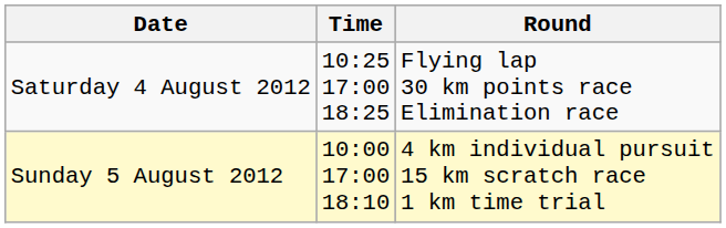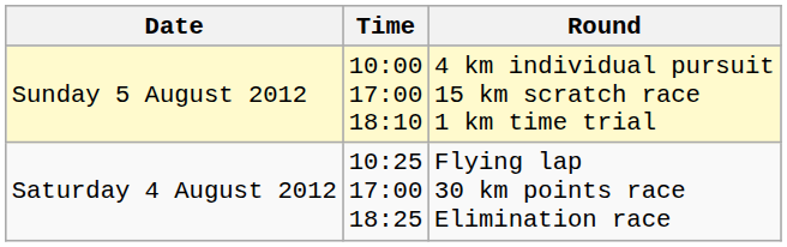rows swapped: Saturday 4 August 2012 <-> Sunday 5 August 2012
